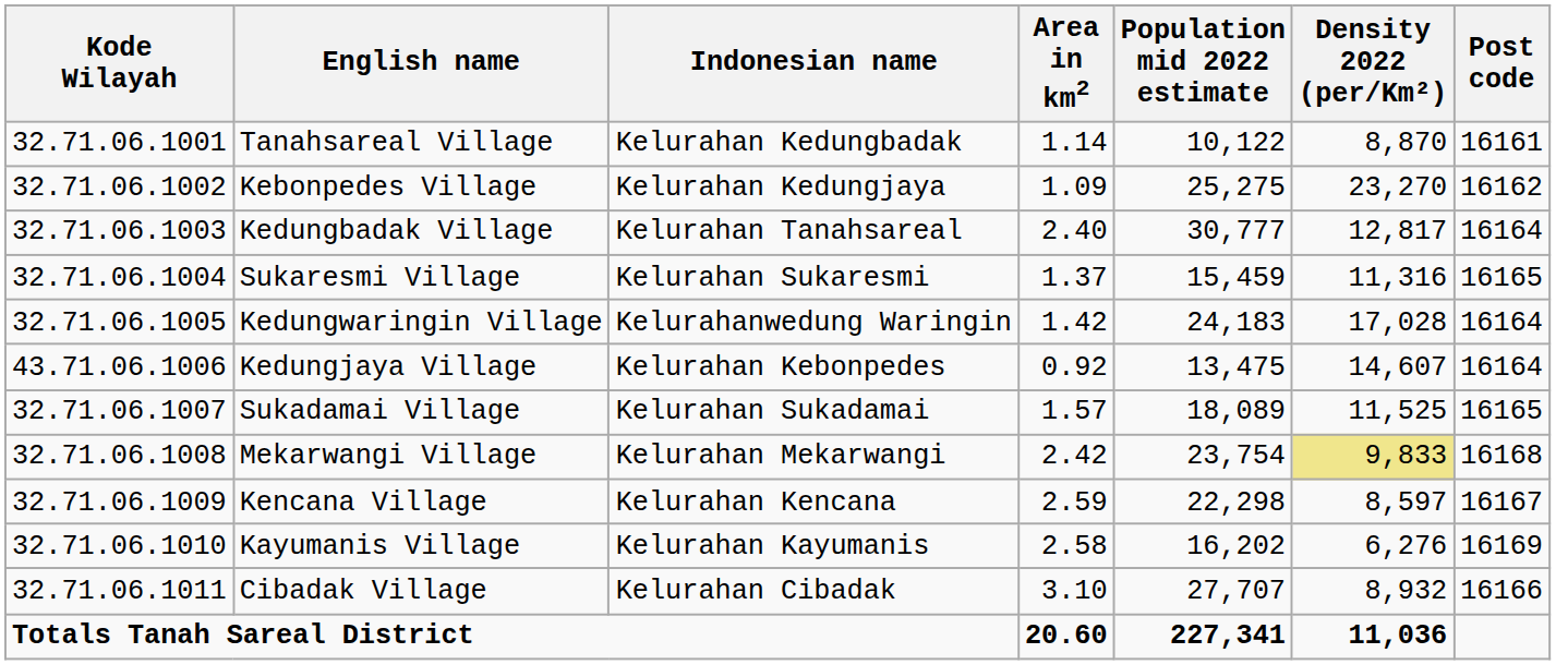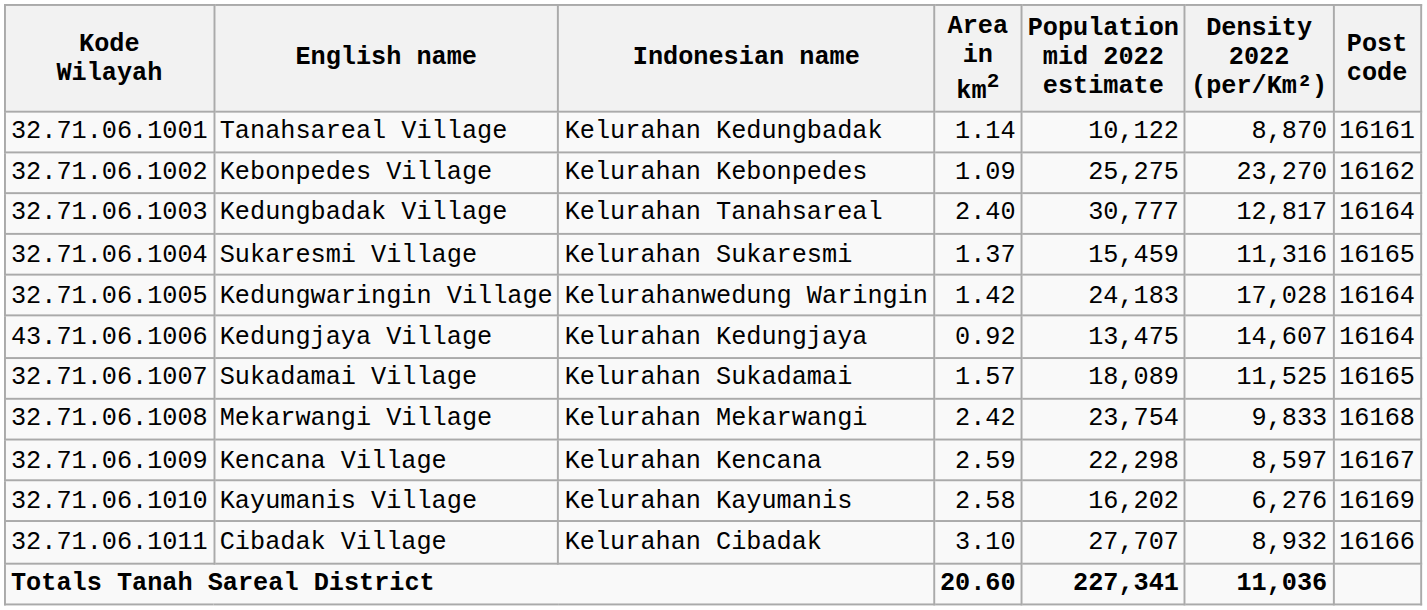Kebonpedes Village | Indonesian name: Kelurahan Kedungjaya -> Kelurahan Kebonpedes
Kedungjaya Village | Indonesian name: Kelurahan Kebonpedes -> Kelurahan Kedungjaya
Mekarwangi Village | Density 2022 (per/Km²): khaki background -> no background
